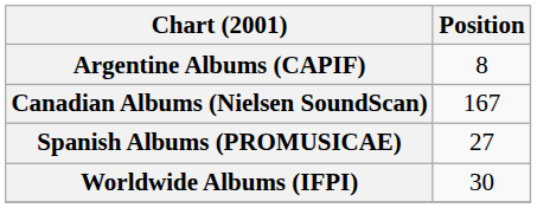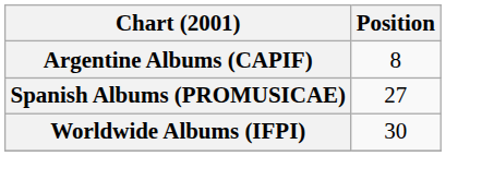- row: Canadian Albums (Nielsen SoundScan) | 167
